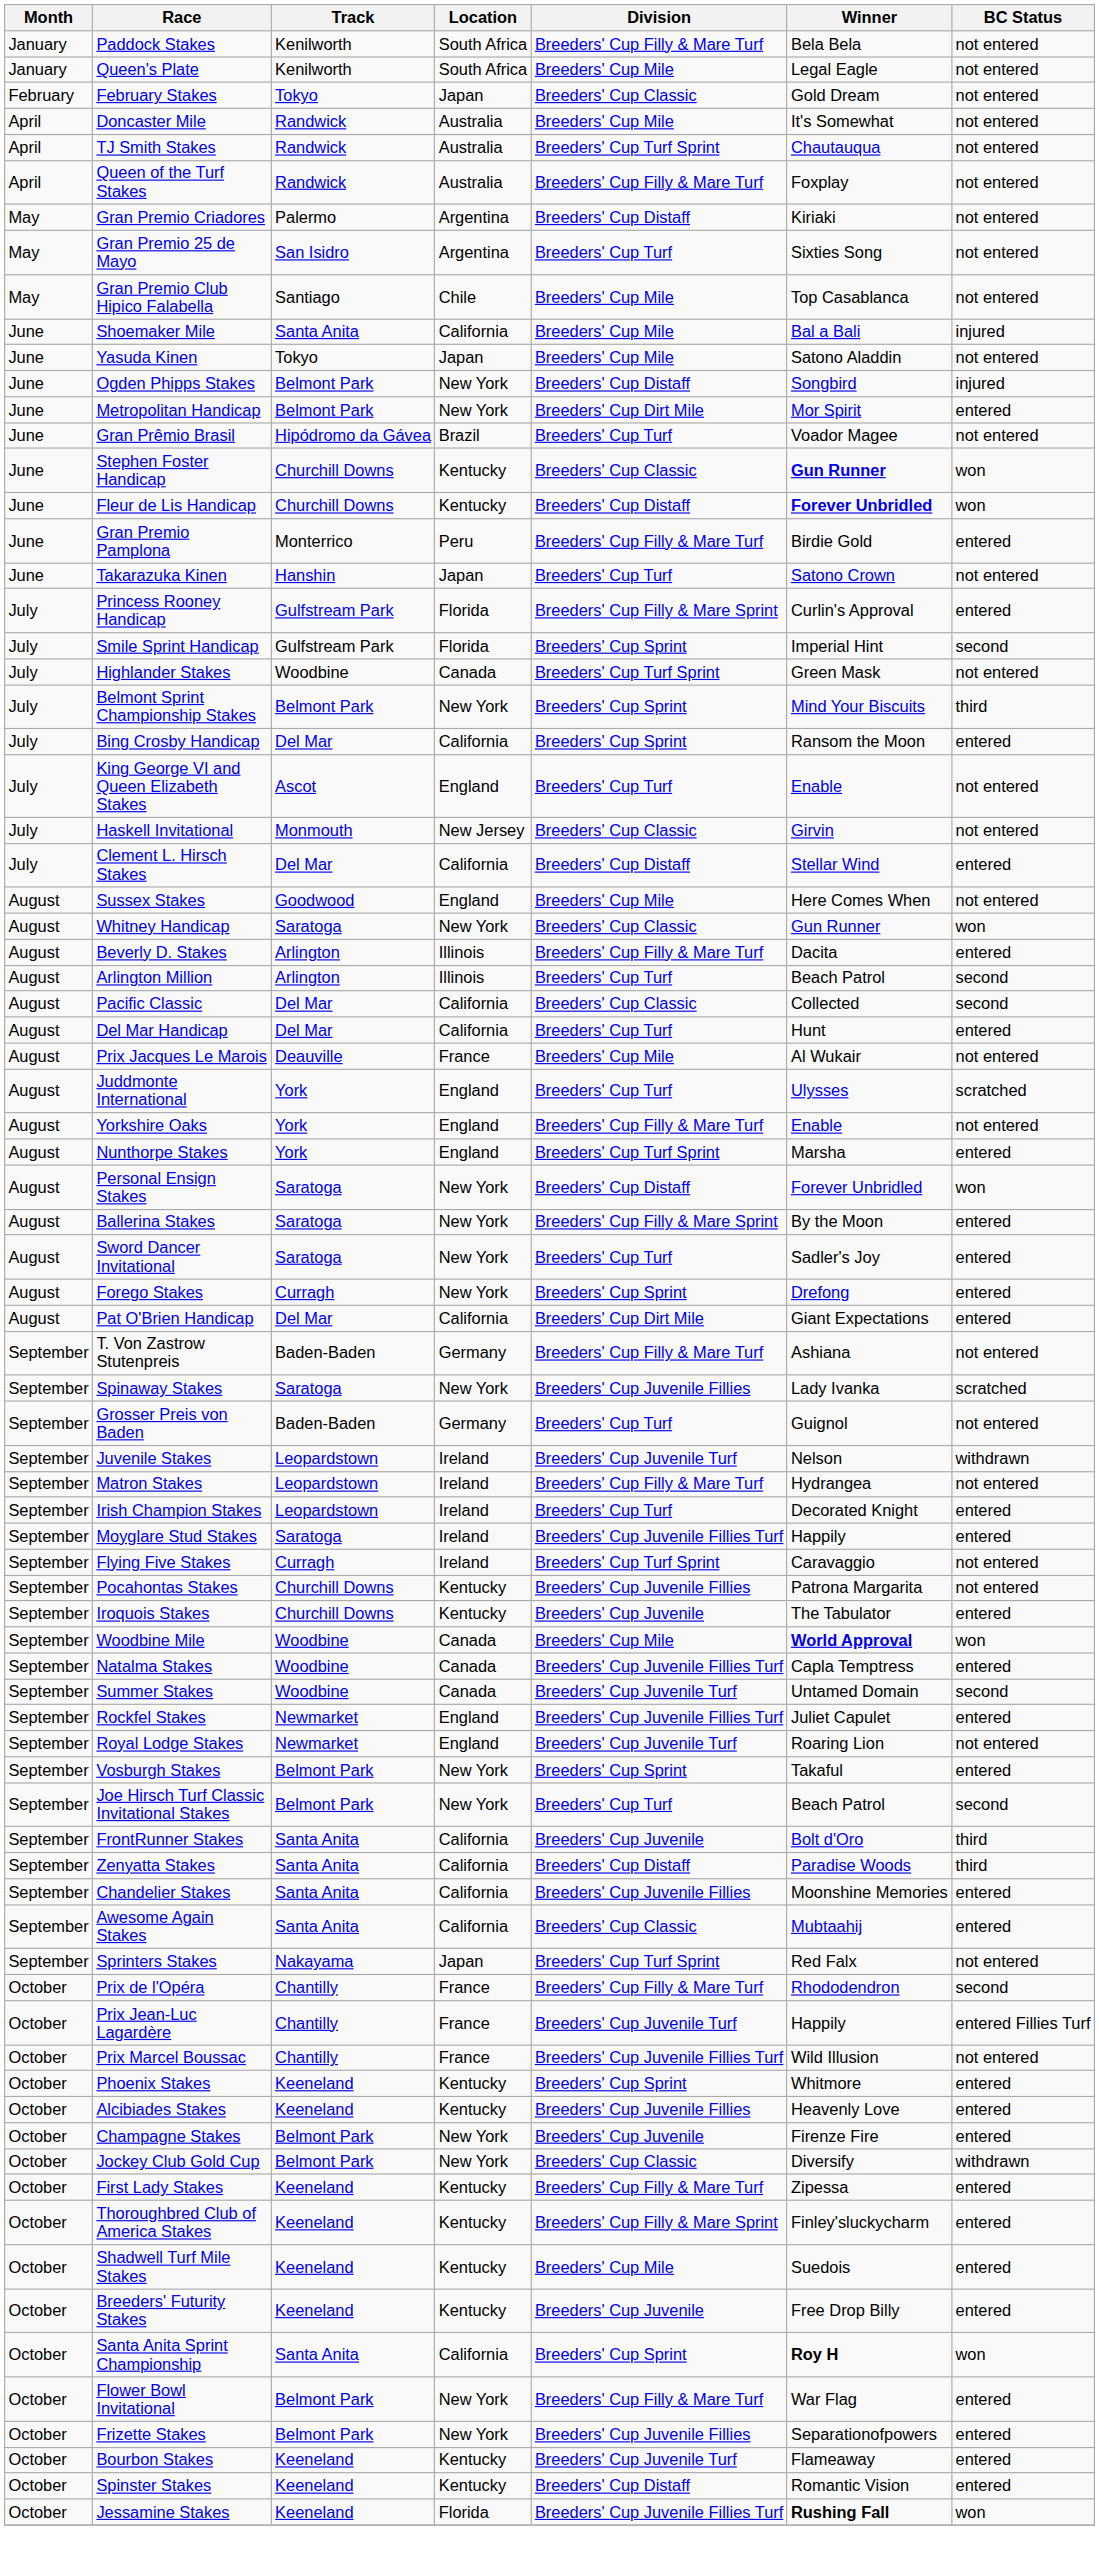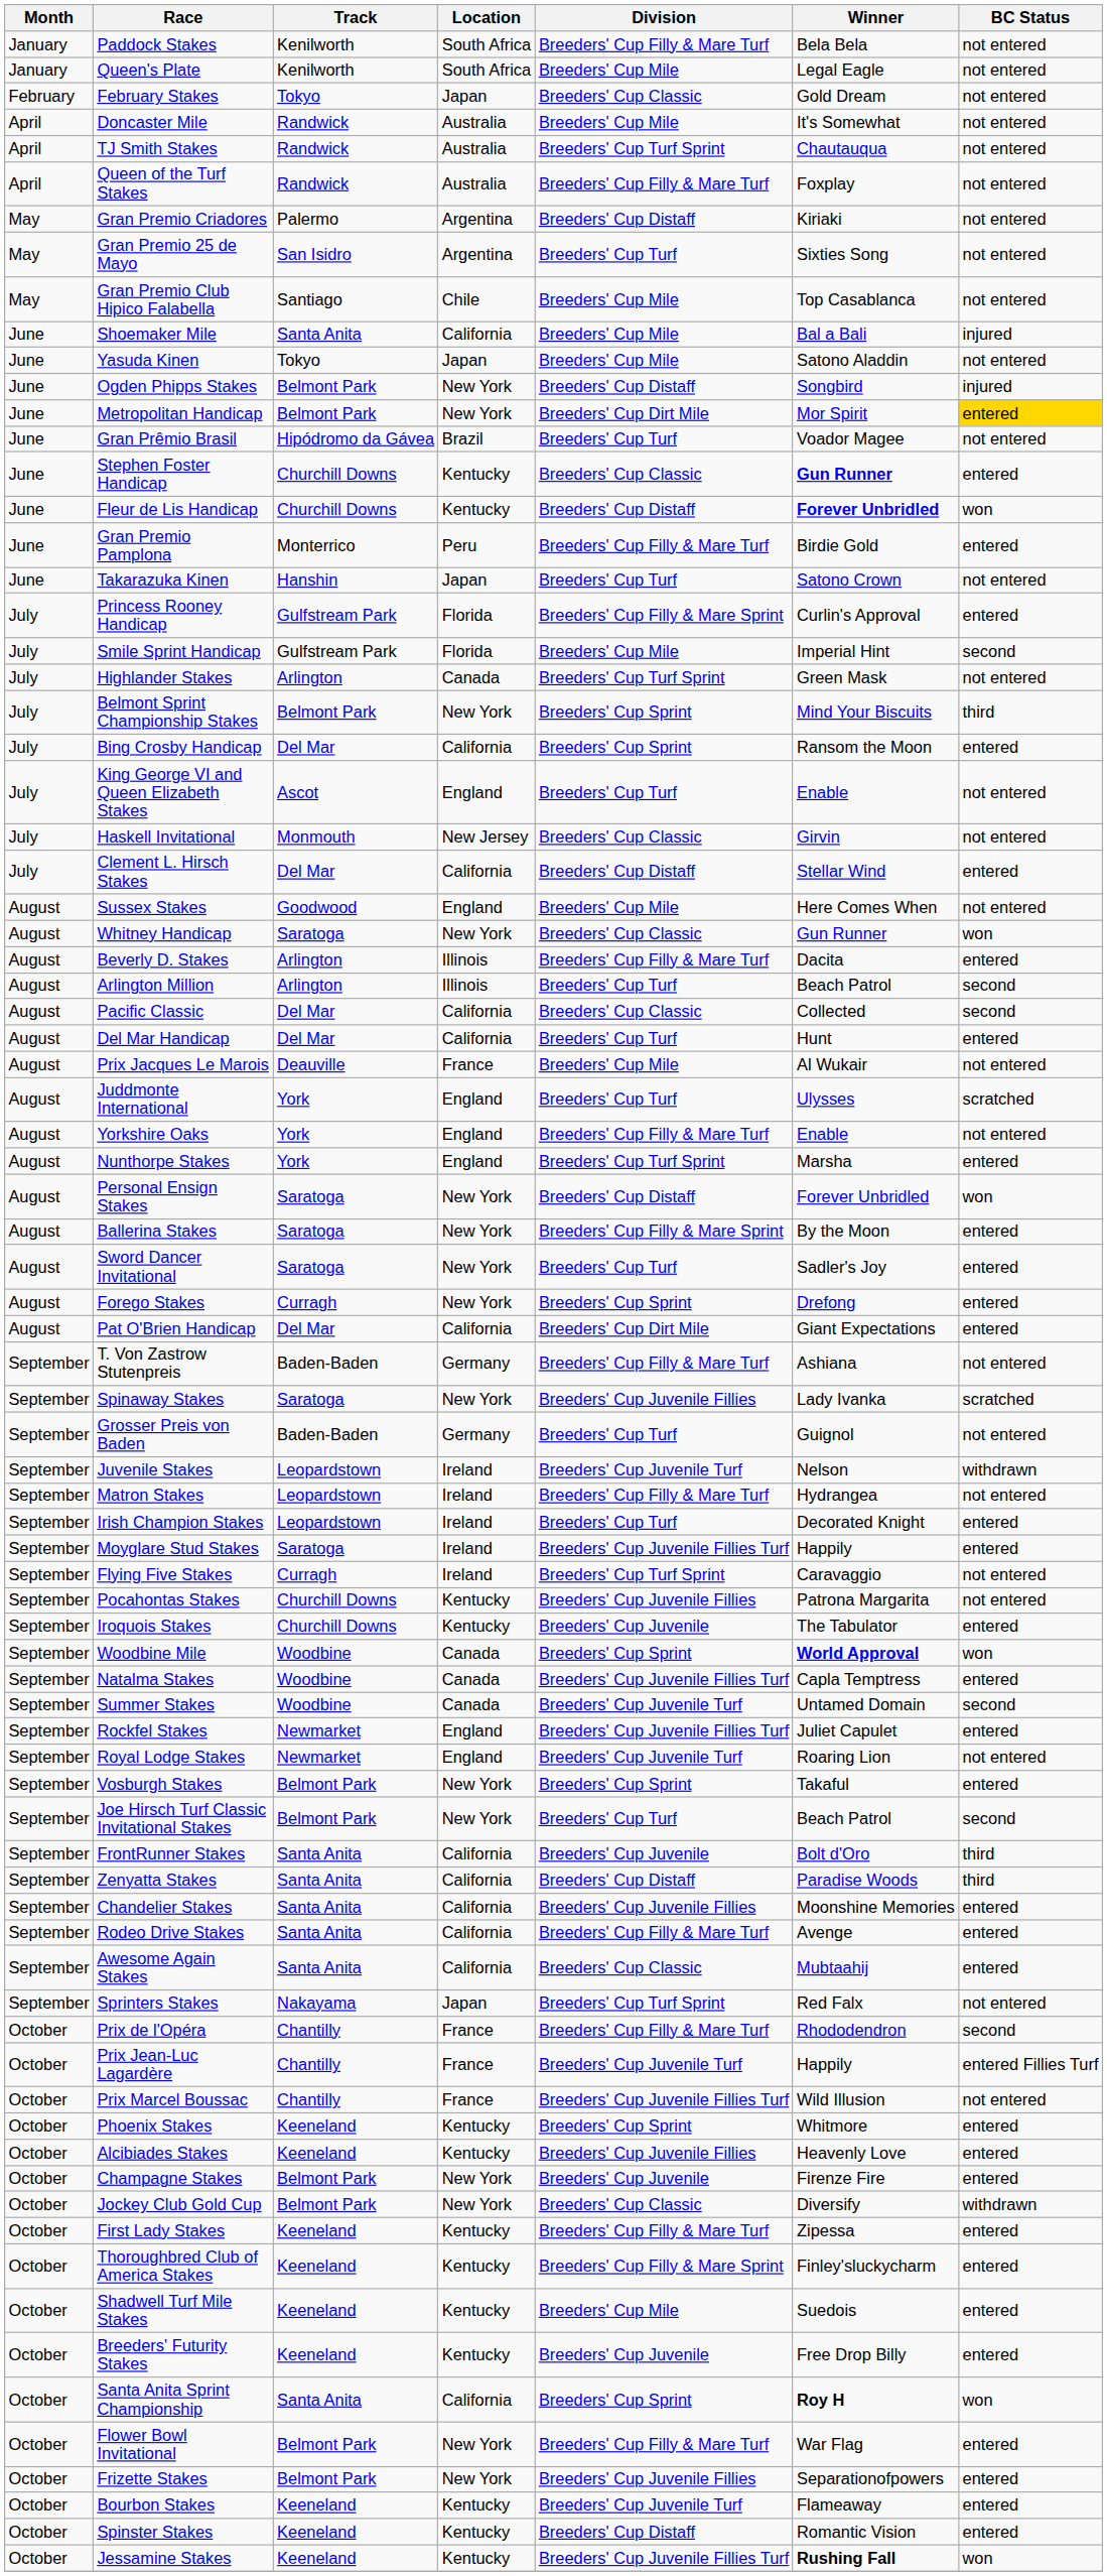Metropolitan Handicap | BC Status: no background -> gold background
Stephen Foster Handicap | BC Status: won -> entered
Smile Sprint Handicap | Division: Breeders' Cup Sprint -> Breeders' Cup Mile
Highlander Stakes | Track: Woodbine -> Arlington
Woodbine Mile | Division: Breeders' Cup Mile -> Breeders' Cup Sprint
+ row: September | Rodeo Drive Stakes | Santa Anita | California | Breeders' Cup Filly & Mare Turf | Avenge | entered
Jessamine Stakes | Location: Florida -> Kentucky
